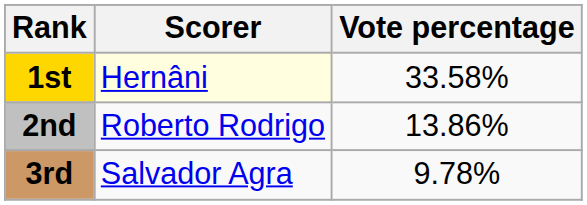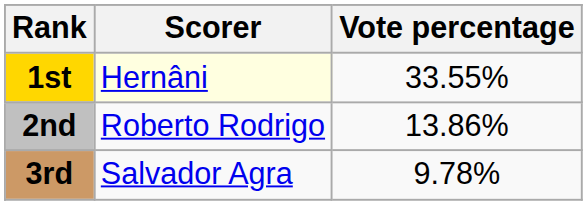1st | Vote percentage: 33.58% -> 33.55%
